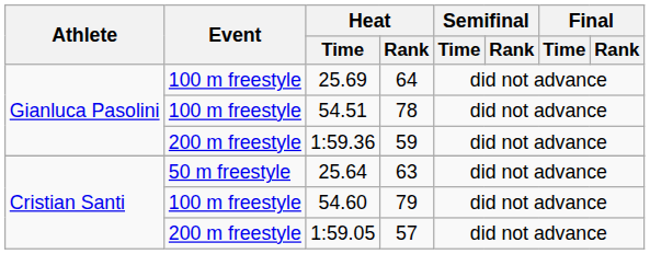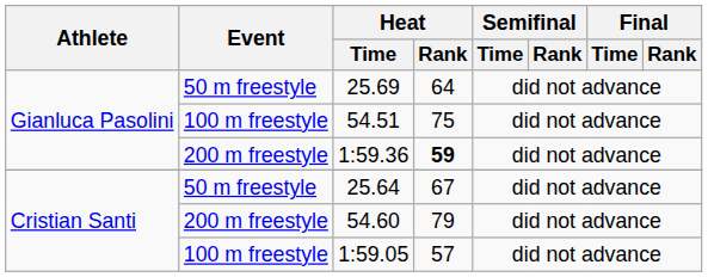25.69 | Event: 100 m freestyle -> 50 m freestyle
54.51 | Heat / Rank: 78 -> 75
1:59.36 | Heat / Rank: normal -> bold
25.64 | Heat / Rank: 63 -> 67
54.60 | Event: 100 m freestyle -> 200 m freestyle
1:59.05 | Event: 200 m freestyle -> 100 m freestyle
